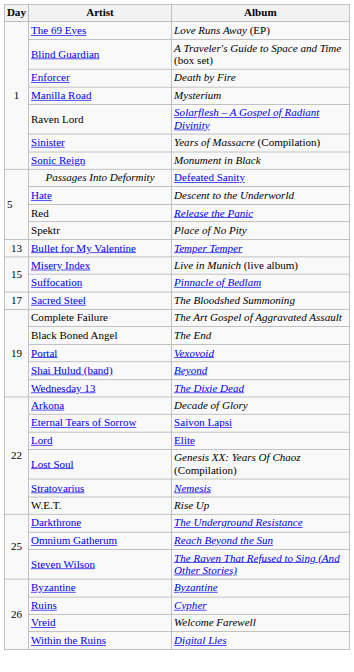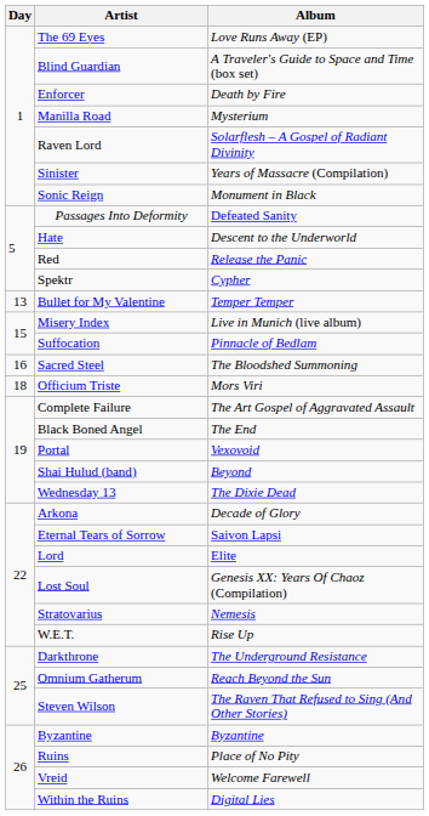Spektr | Album: Place of No Pity -> Cypher
Sacred Steel | Day: 17 -> 16
+ row: 18 | Officium Triste | Mors Viri
Ruins | Album: Cypher -> Place of No Pity
